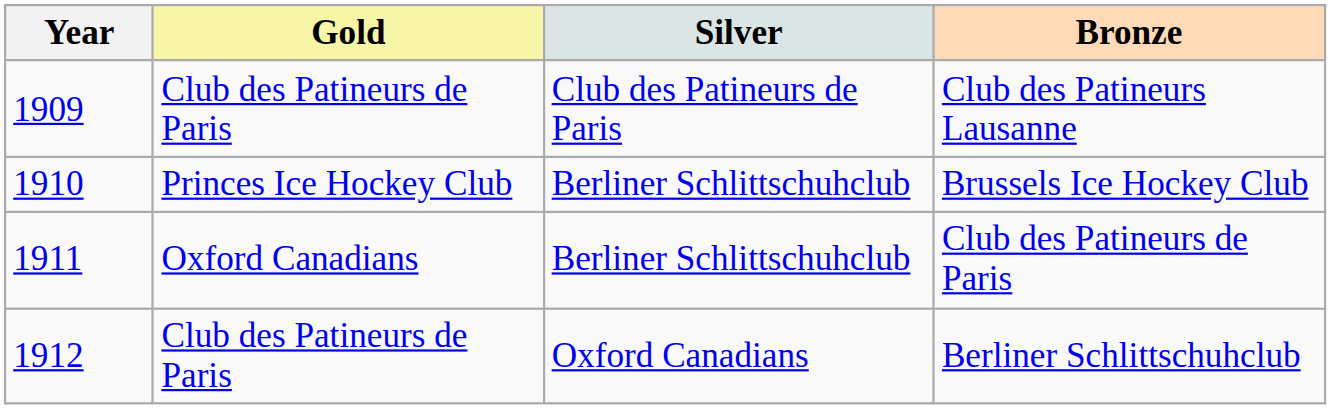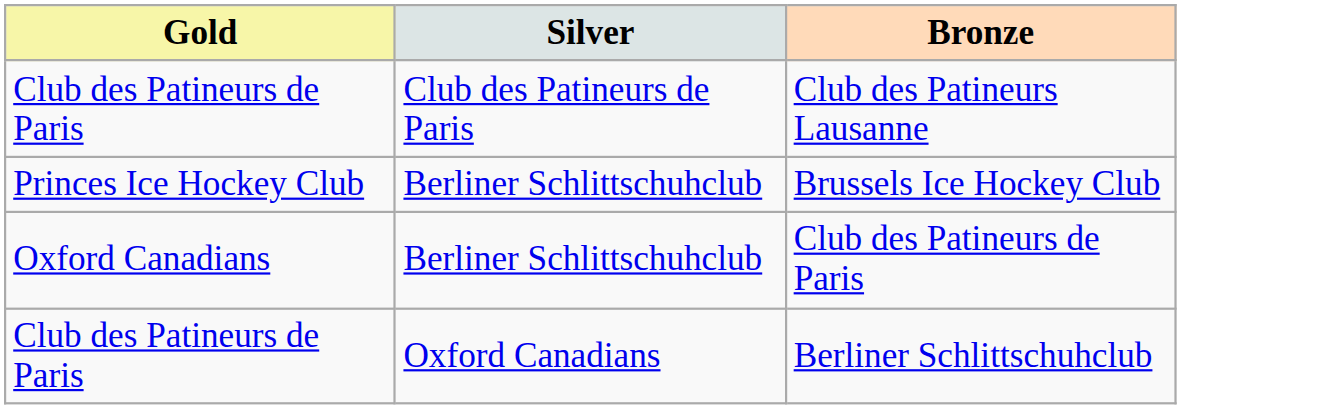- column: Year | 1909 | 1910 | 1911 | 1912
